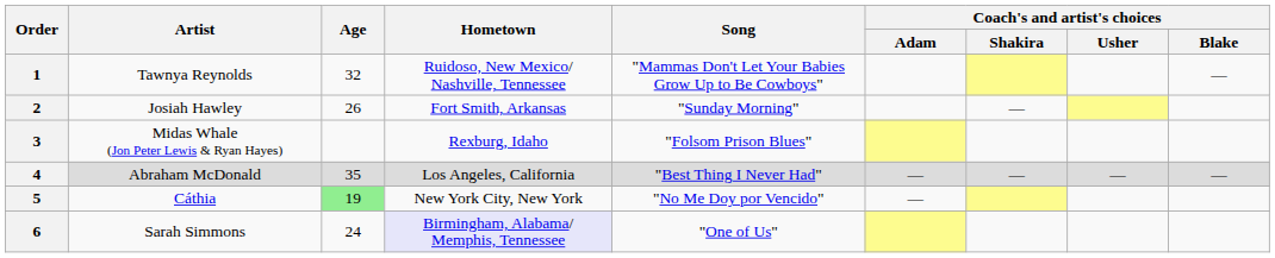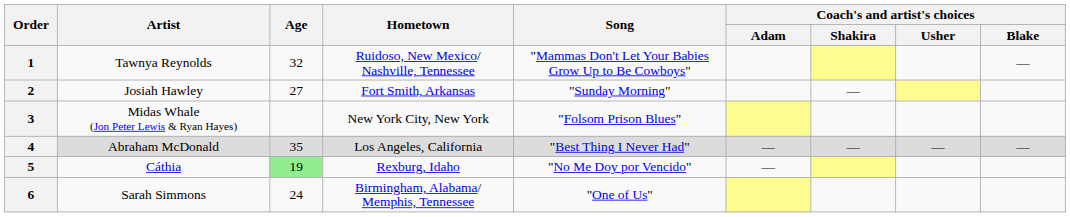2 | Age: 26 -> 27
3 | Hometown: Rexburg, Idaho -> New York City, New York
5 | Hometown: New York City, New York -> Rexburg, Idaho
6 | Hometown: lavender background -> no background
